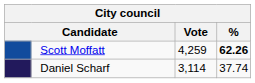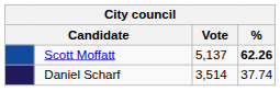Scott Moffatt | Vote: 4,259 -> 5,137
Daniel Scharf | Vote: 3,114 -> 3,514
